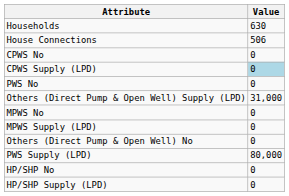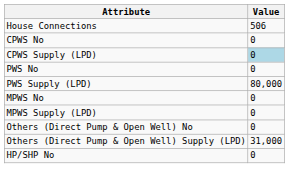- row: Households | 630
rows swapped: PWS Supply (LPD) <-> Others (Direct Pump & Open Well) Supply (LPD)
- row: HP/SHP Supply (LPD) | 0
